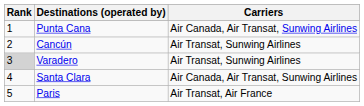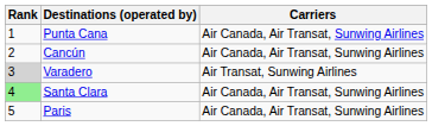Cancún | Carriers: Air Transat, Sunwing Airlines -> Air Canada, Air Transat, Sunwing Airlines
Santa Clara | Rank: no background -> lightgreen background
Paris | Carriers: Air Transat, Air France -> Air Canada, Air Transat, Sunwing Airlines
